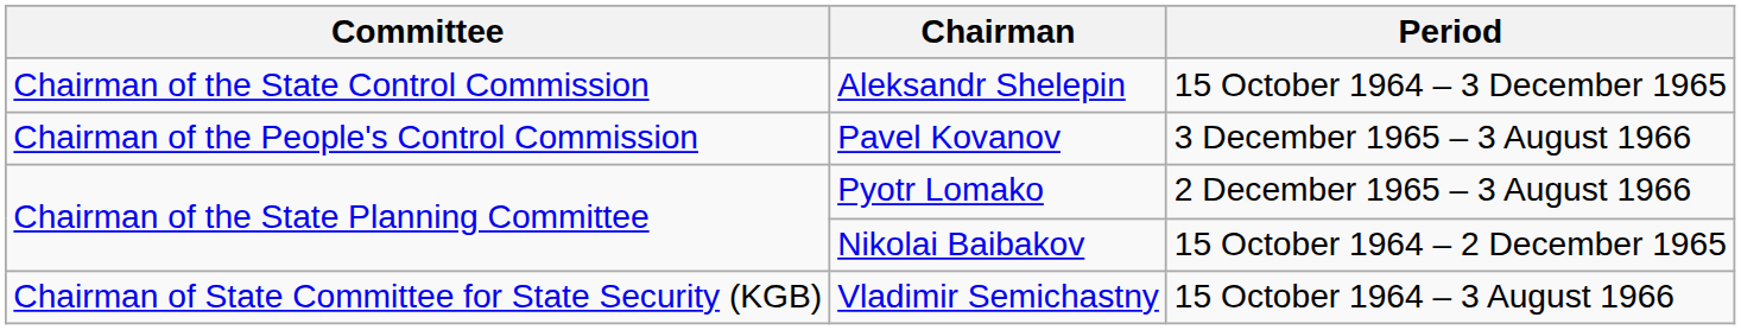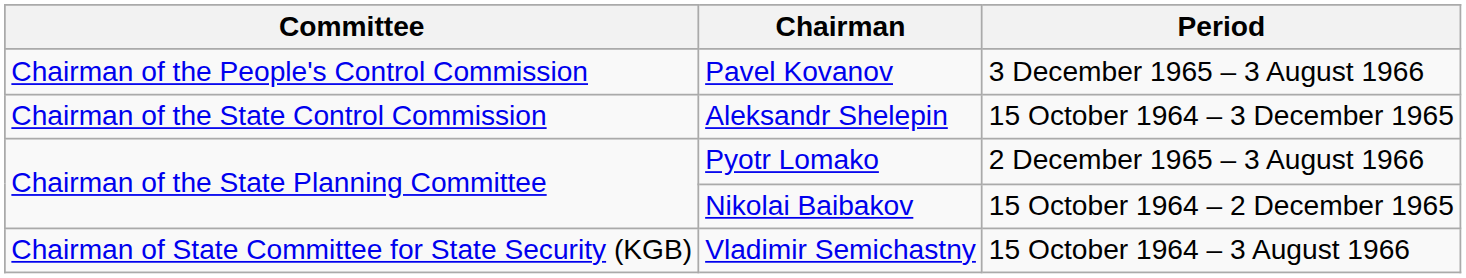rows swapped: Aleksandr Shelepin <-> Pavel Kovanov
